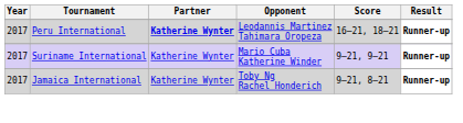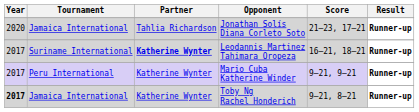+ row: 2020 | Jamaica International | Tahlia Richardson | Jonathan Solís Diana Corleto Soto | 21–23, 17–21 | Runner-up
Leodannis Martinez Tahimara Oropeza | Tournament: Peru International -> Suriname International
Mario Cuba Katherine Winder | Tournament: Suriname International -> Peru International
Toby Ng Rachel Honderich | Year: normal -> bold
